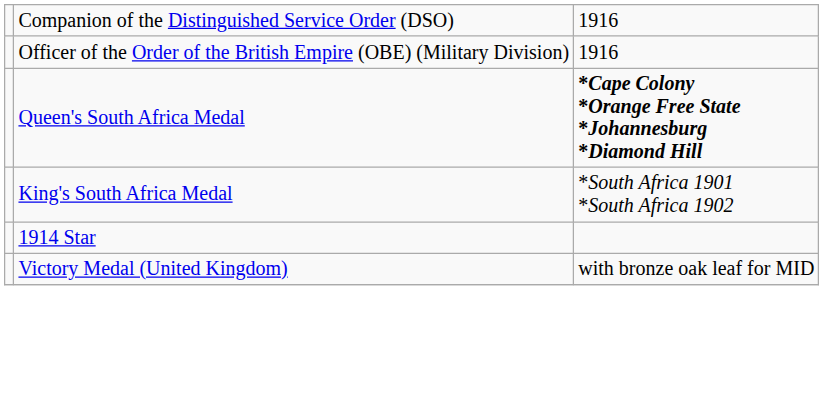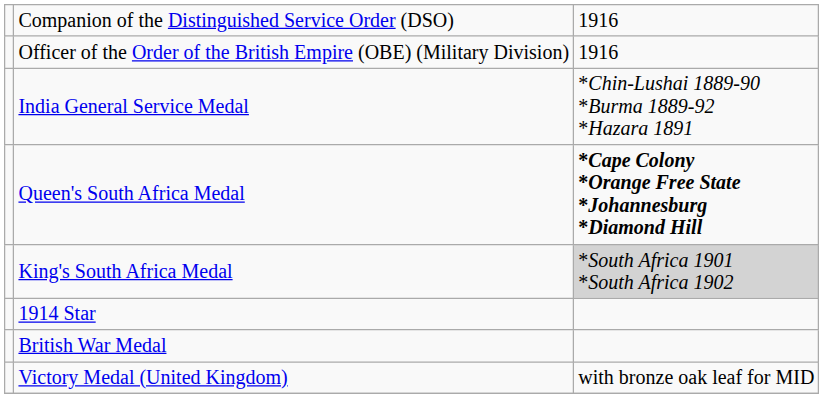+ row: India General Service Medal | *Chin-Lushai 1889-90 *Burma 1889-92 *Hazara 1891
King's South Africa Medal | column 3: no background -> lightgrey background
+ row: British War Medal
